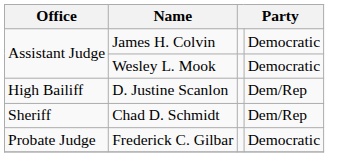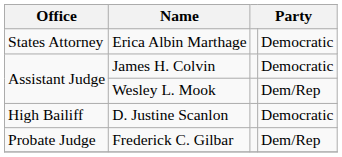+ row: States Attorney | Erica Albin Marthage | Democratic
Wesley L. Mook | column 4: Democratic -> Dem/Rep
D. Justine Scanlon | column 4: Dem/Rep -> Democratic
- row: Sheriff | Chad D. Schmidt | Dem/Rep
Frederick C. Gilbar | column 4: Democratic -> Dem/Rep
